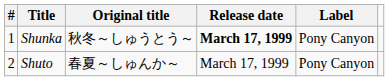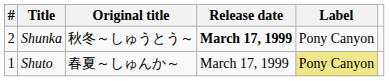Shunka | #: 1 -> 2
Shuto | #: 2 -> 1
Shuto | Label: no background -> khaki background
